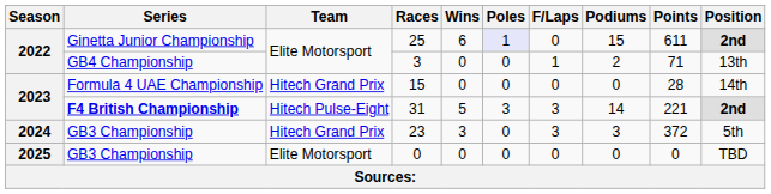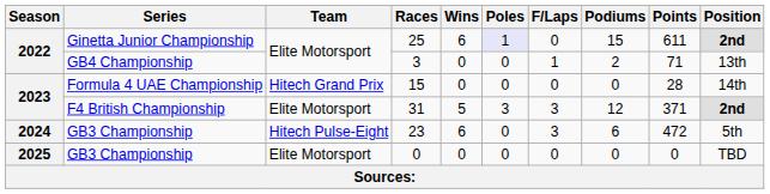31 | Series: bold -> normal
31 | Team: Hitech Pulse-Eight -> Elite Motorsport
31 | Podiums: 14 -> 12
31 | Points: 221 -> 371
23 | Team: Hitech Grand Prix -> Hitech Pulse-Eight
23 | Wins: 3 -> 6
23 | Podiums: 3 -> 6
23 | Points: 372 -> 472
